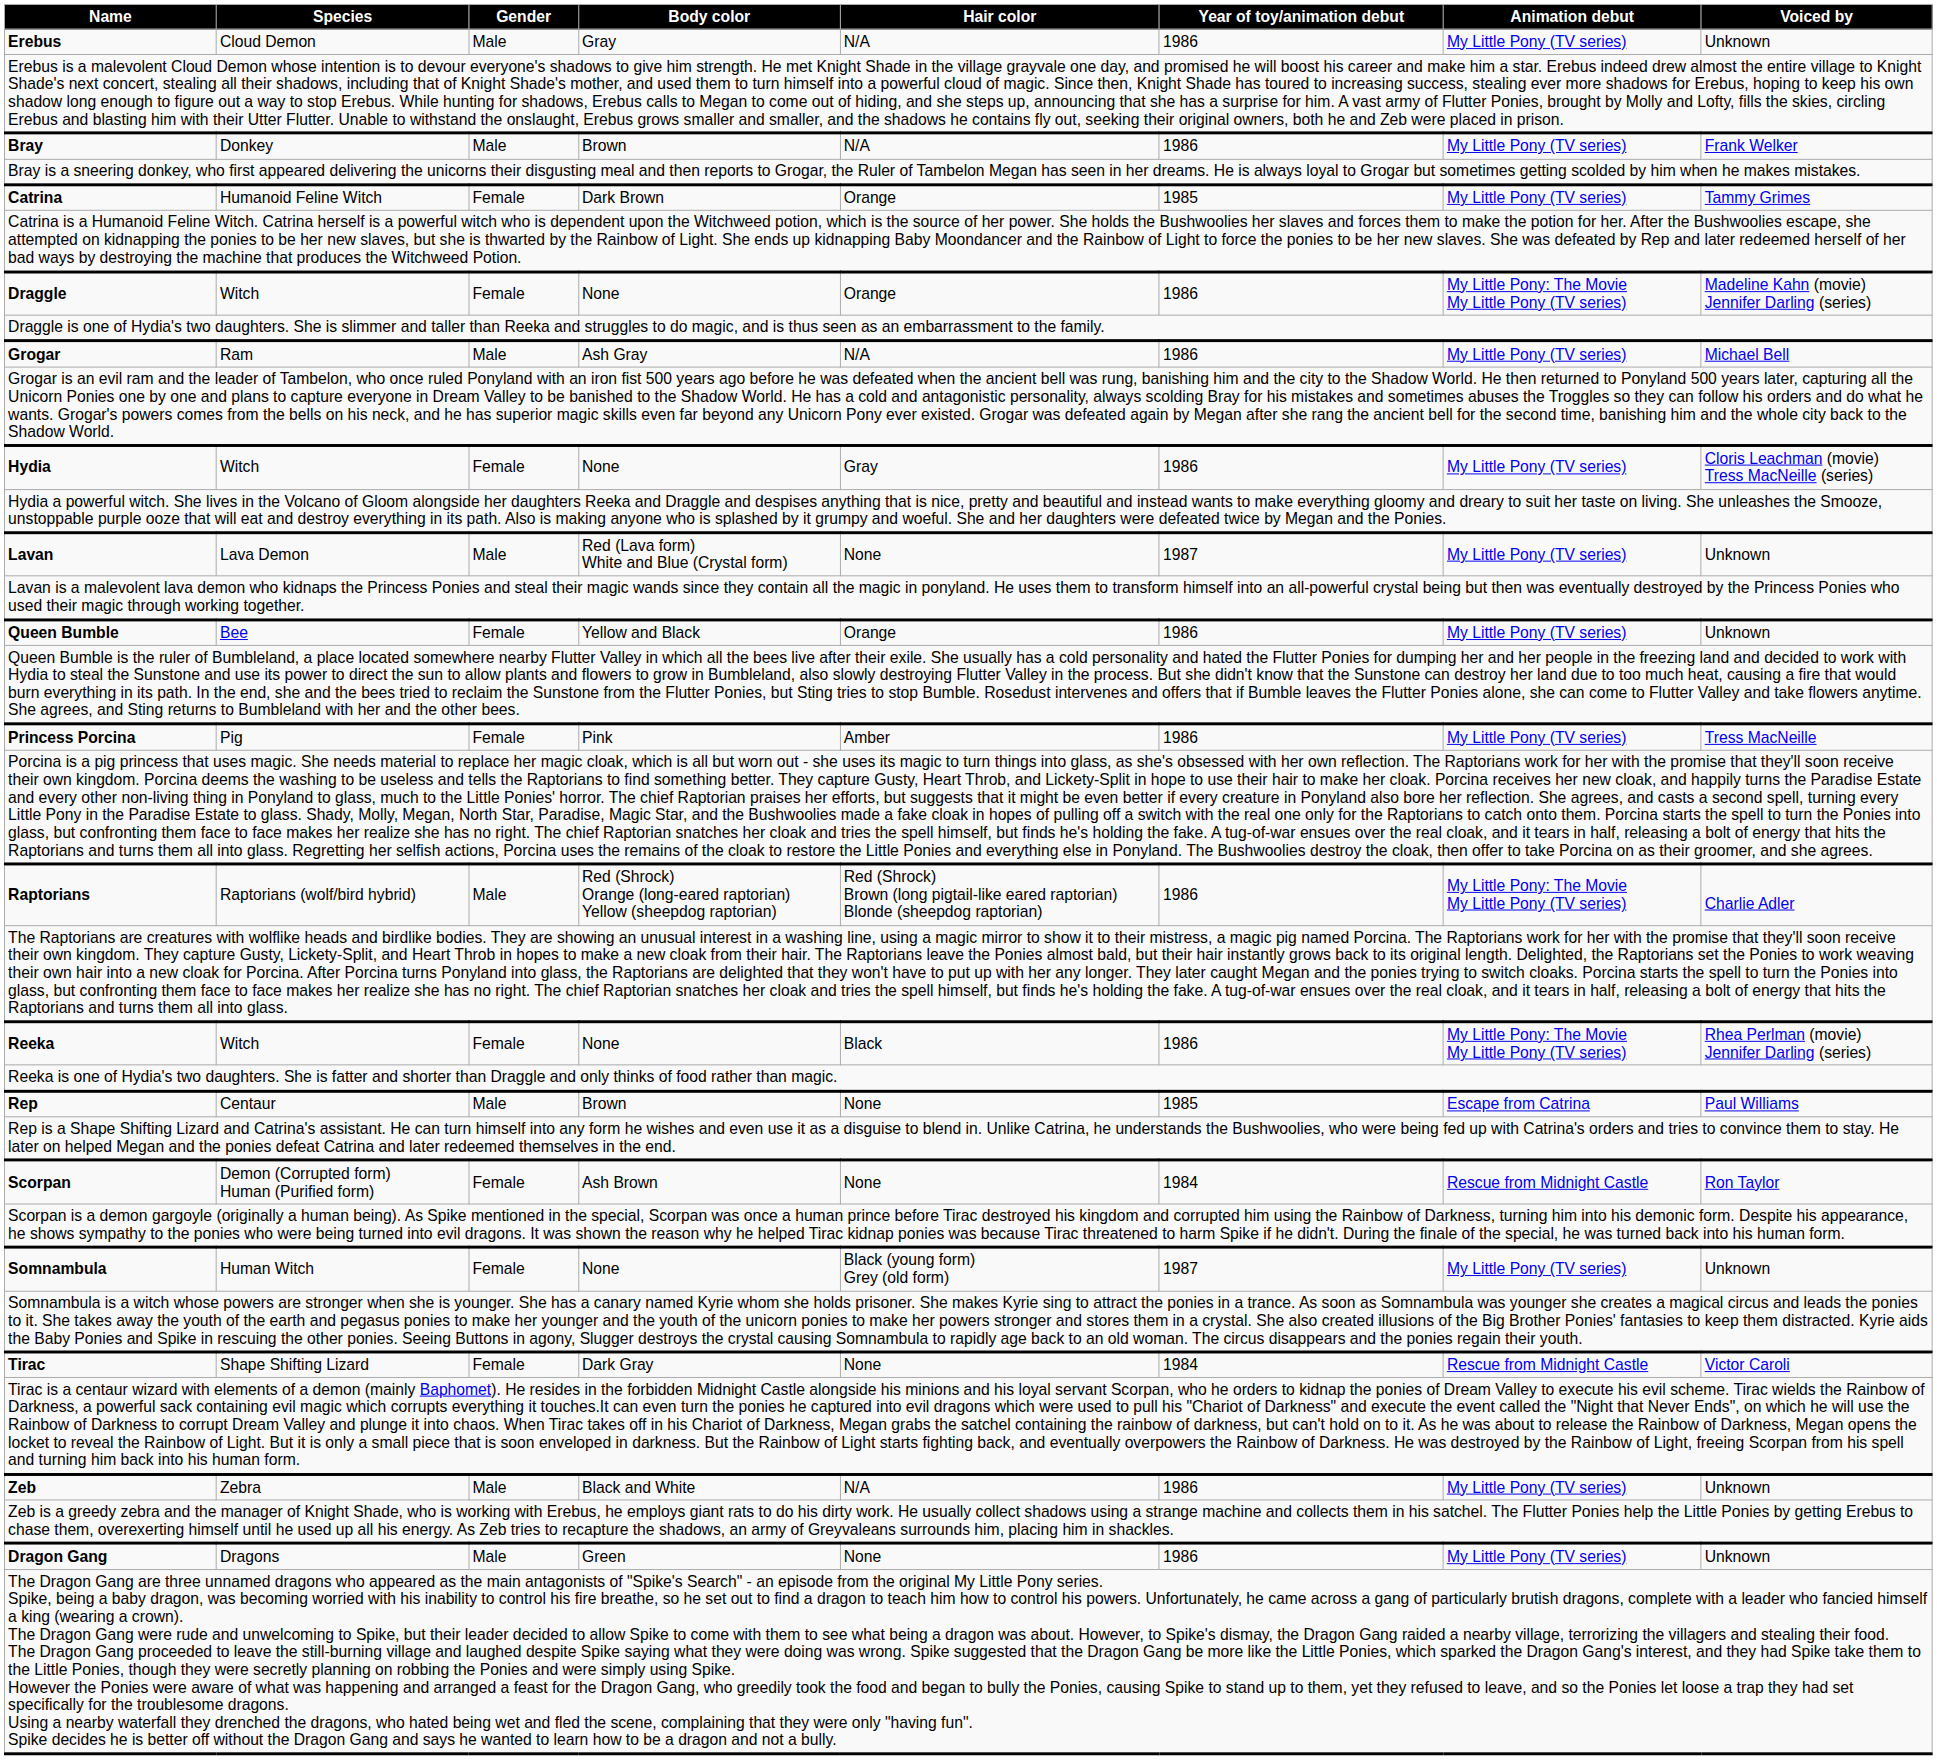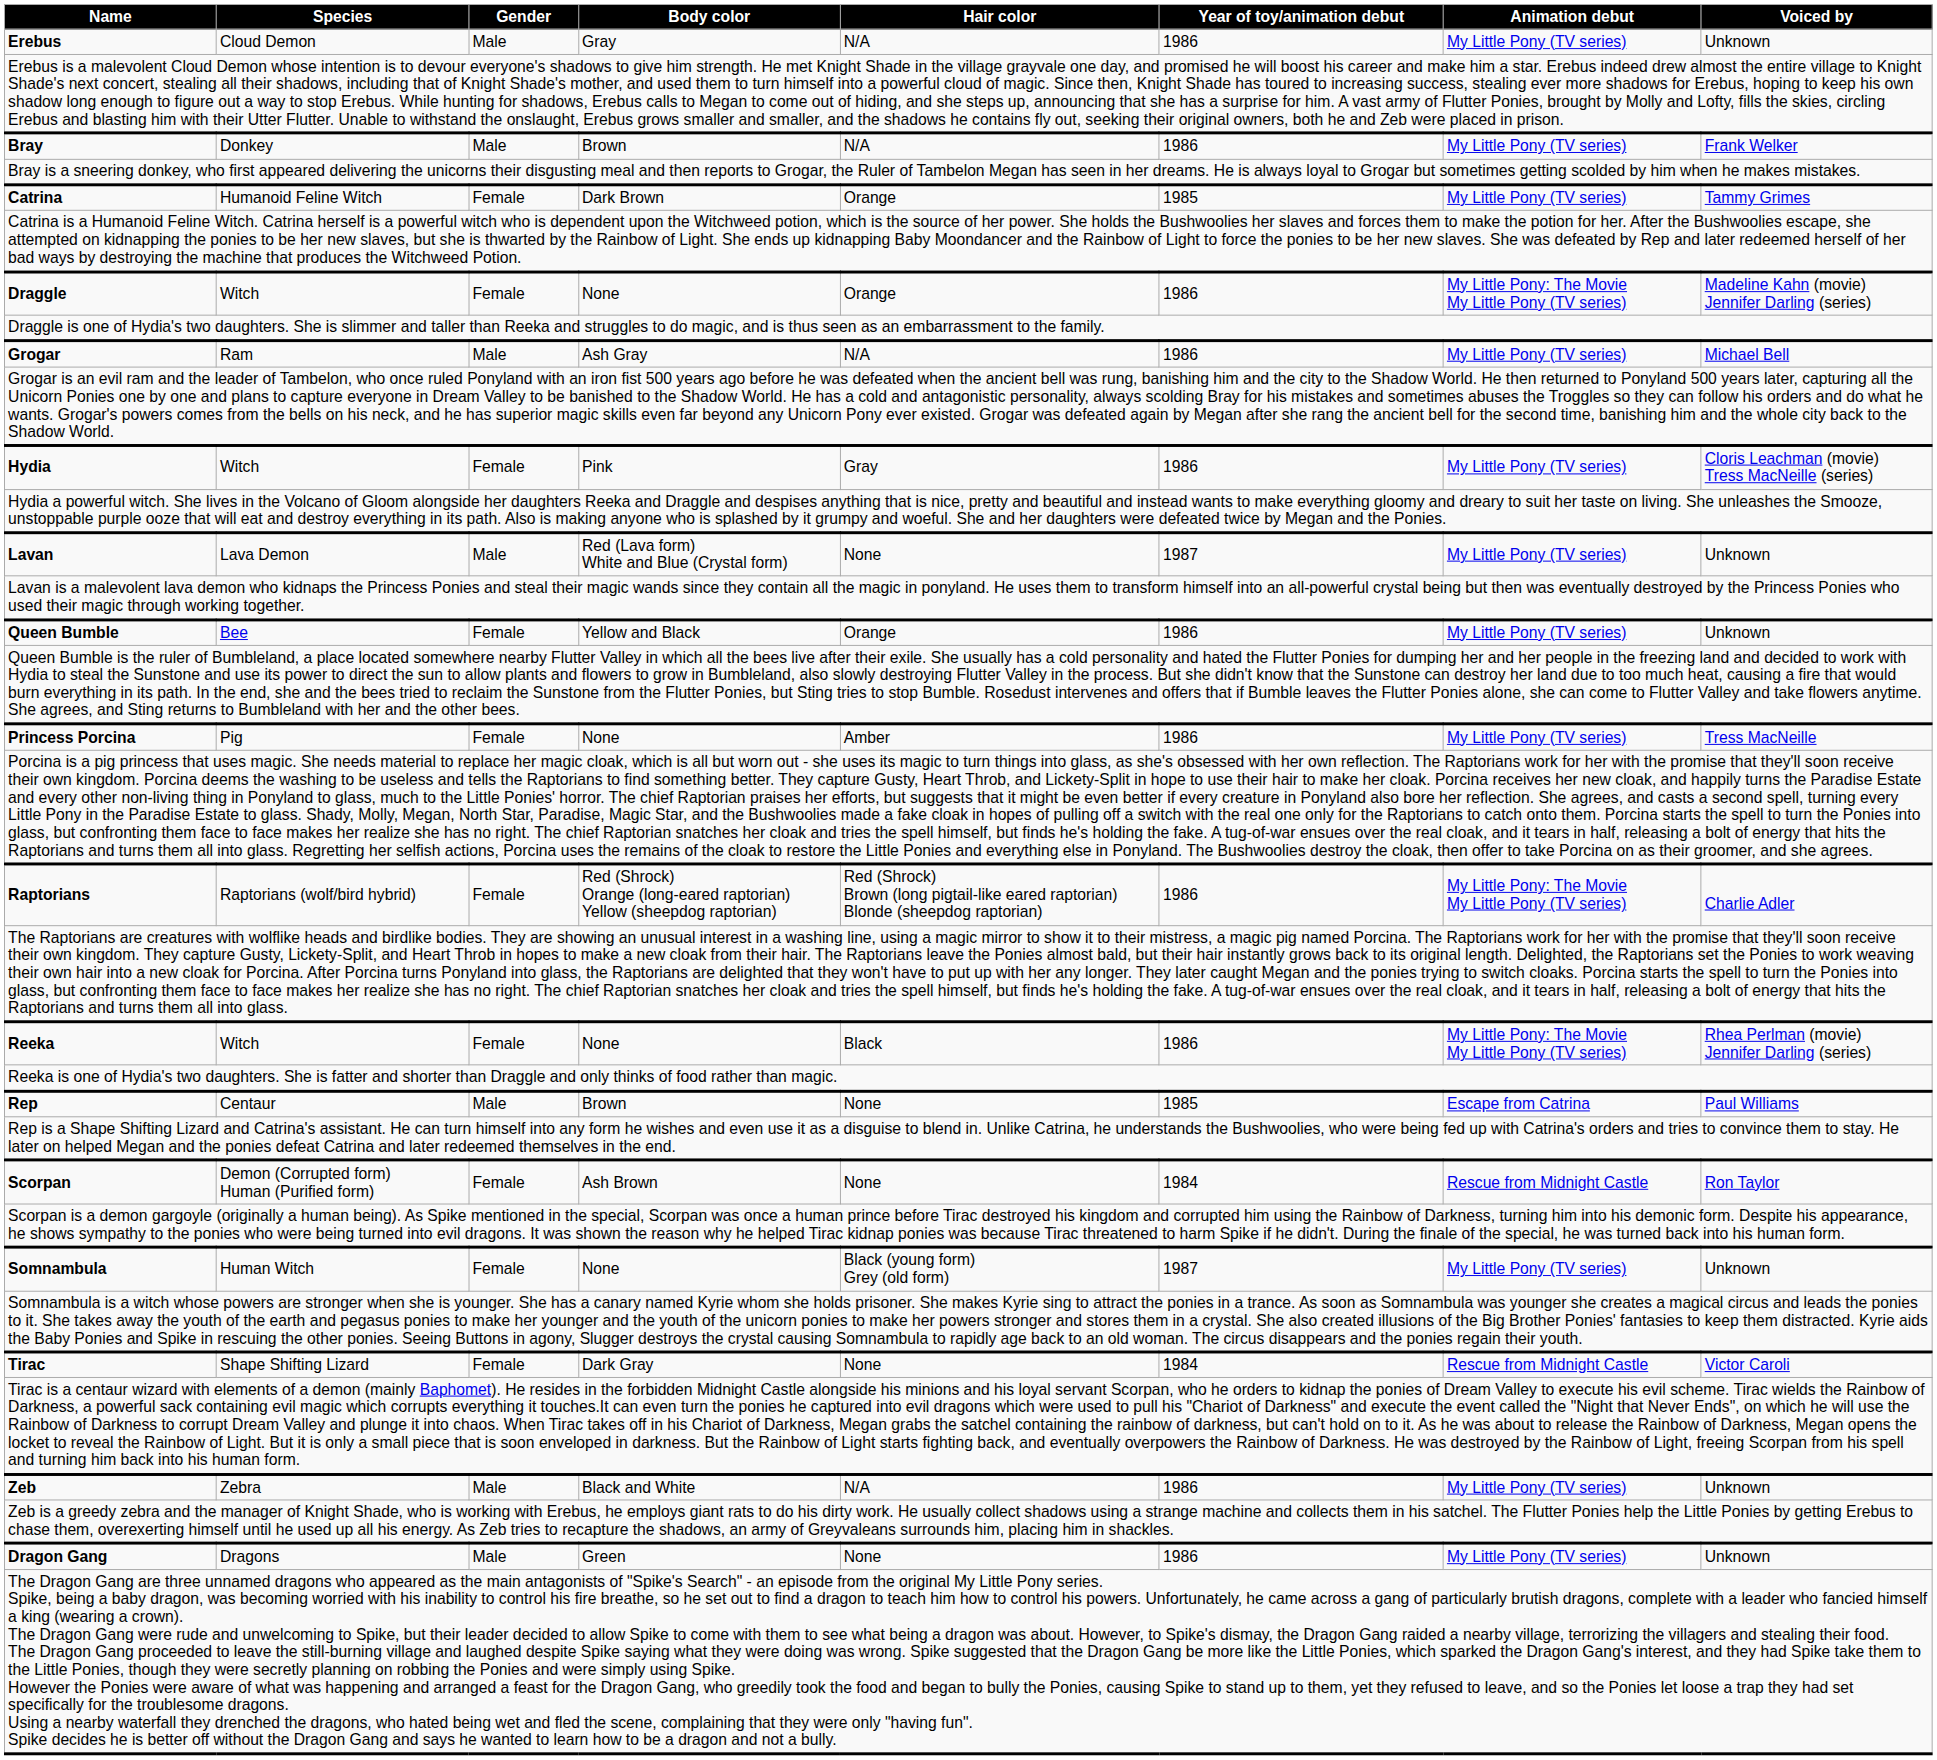Hydia | Body color: None -> Pink
Princess Porcina | Body color: Pink -> None
Raptorians | Gender: Male -> Female
